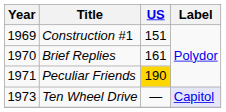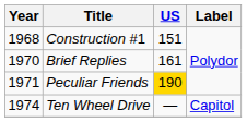Construction #1 | Year: 1969 -> 1968
Ten Wheel Drive | Year: 1973 -> 1974
Ten Wheel Drive | Label: lavender background -> no background
